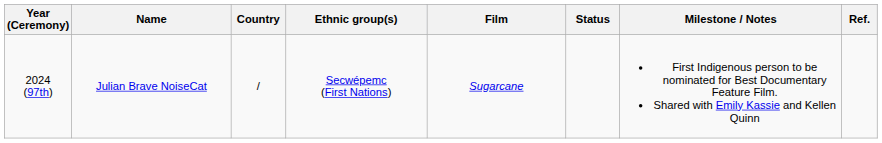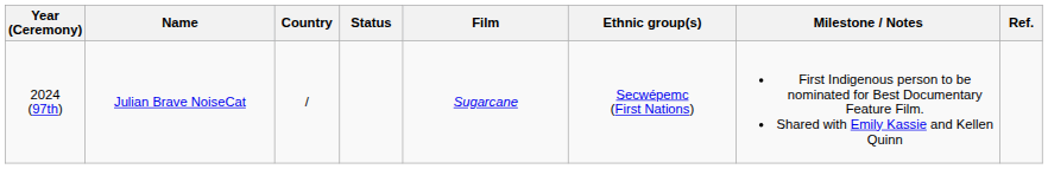columns swapped: Ethnic group(s) <-> Status
